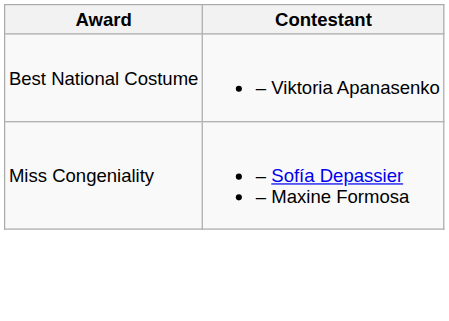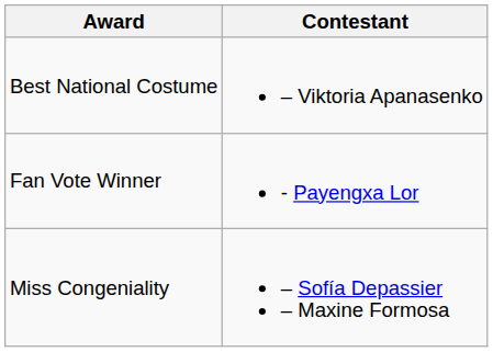+ row: Fan Vote Winner | - Payengxa Lor
